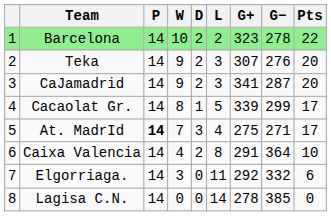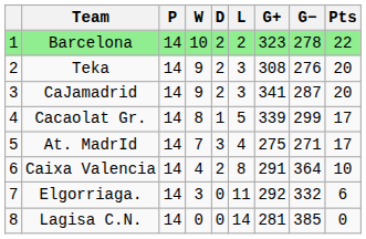Teka | G+: 307 -> 308
At. MadrId | P: bold -> normal
Lagisa C.N. | G+: 278 -> 281
